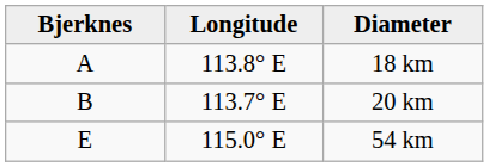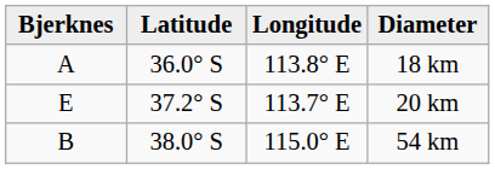+ column: Latitude | 36.0° S | 37.2° S | 38.0° S
20 km | Bjerknes: B -> E
54 km | Bjerknes: E -> B
